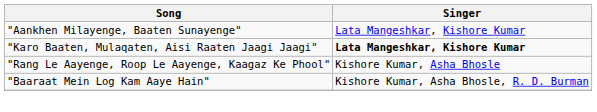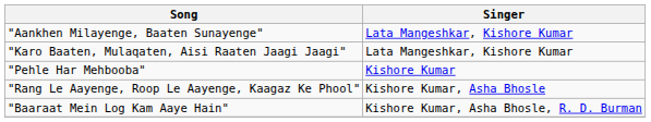"Karo Baaten, Mulaqaten, Aisi Raaten Jaagi Jaagi" | Singer: bold -> normal
+ row: "Pehle Har Mehbooba" | Kishore Kumar
